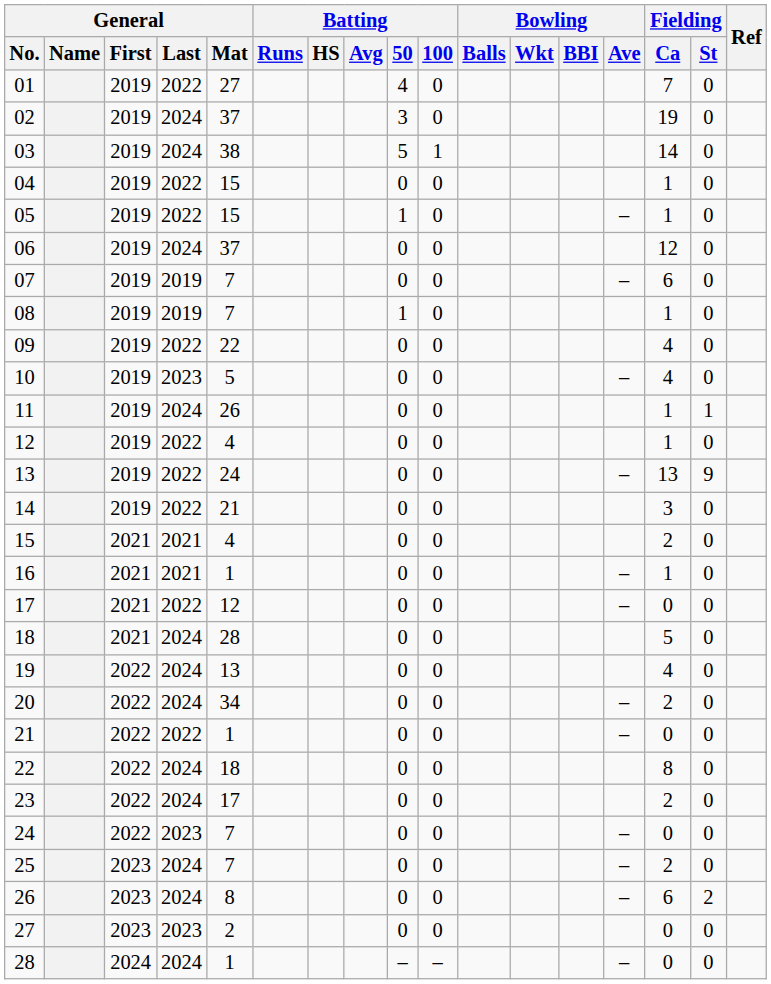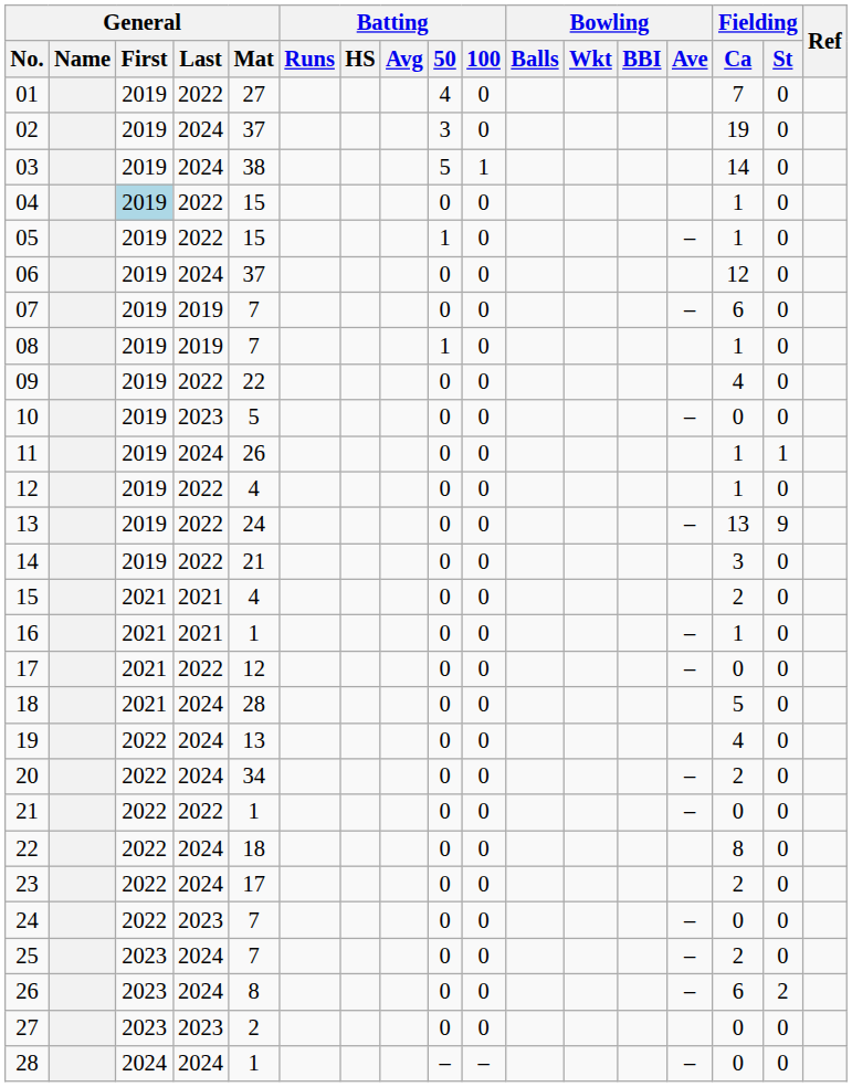04 | General / First: no background -> lightblue background
10 | Fielding / Ca: 4 -> 0
